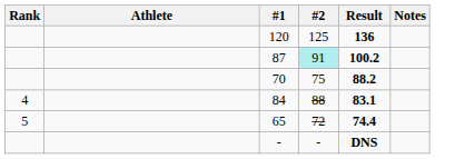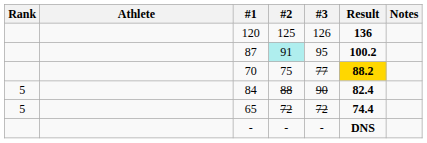+ column: #3 | 126 | 95 | 77 | 90 | 72 | -
70 | Result: no background -> gold background
84 | Rank: 4 -> 5
84 | Result: 83.1 -> 82.4
